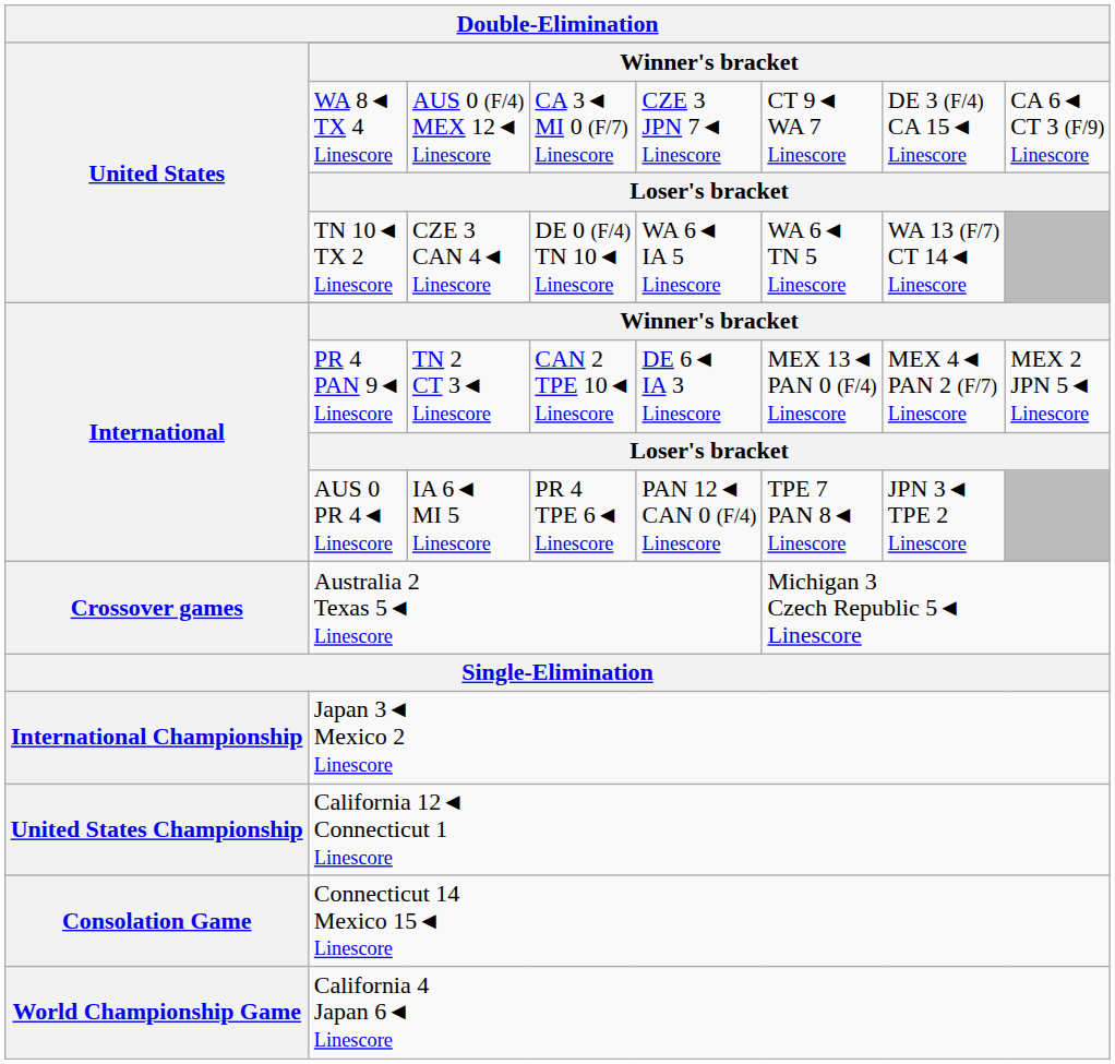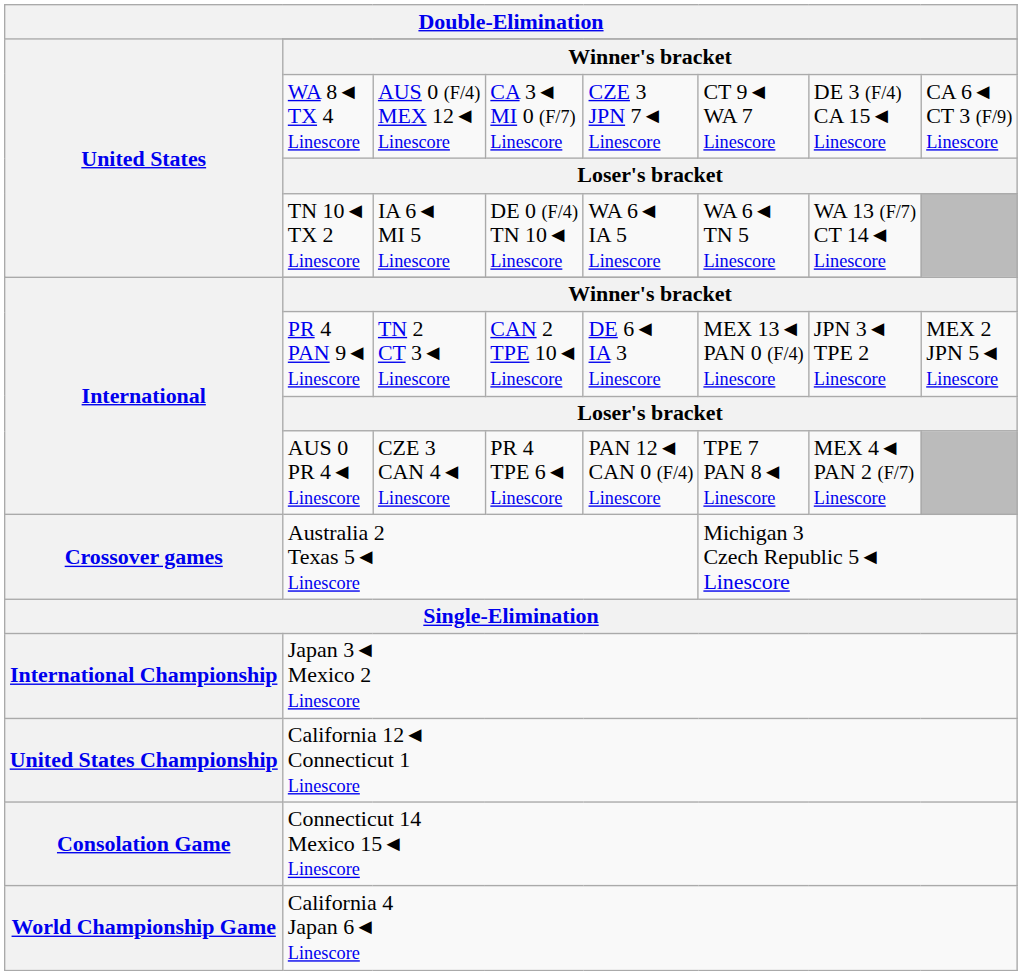TN 10◄ TX 2 Linescore | column 3: CZE 3 CAN 4◄ Linescore -> IA 6◄ MI 5 Linescore
PR 4 PAN 9◄ Linescore | column 7: MEX 4◄ PAN 2 (F/7) Linescore -> JPN 3◄ TPE 2 Linescore
AUS 0 PR 4◄ Linescore | column 3: IA 6◄ MI 5 Linescore -> CZE 3 CAN 4◄ Linescore
AUS 0 PR 4◄ Linescore | column 7: JPN 3◄ TPE 2 Linescore -> MEX 4◄ PAN 2 (F/7) Linescore
